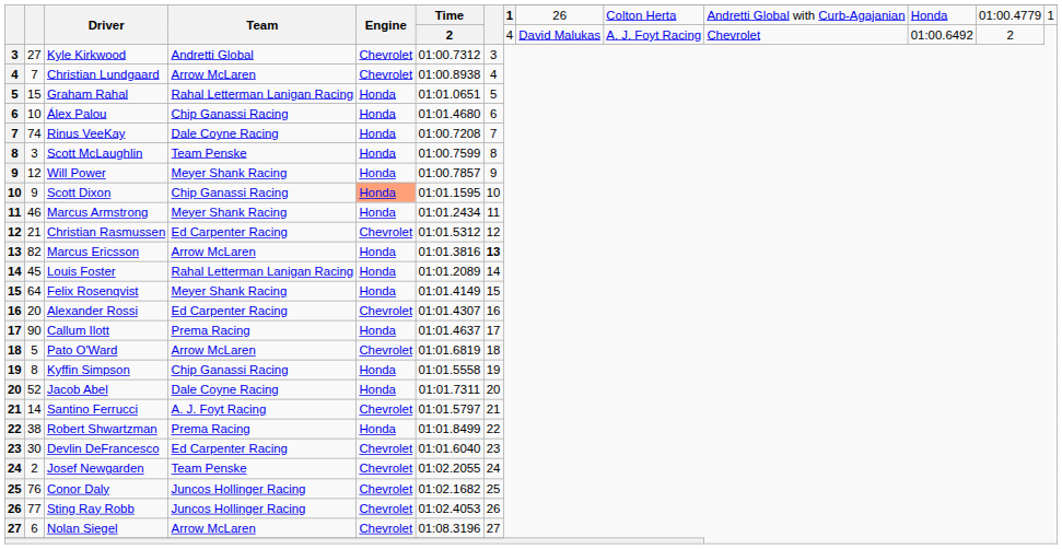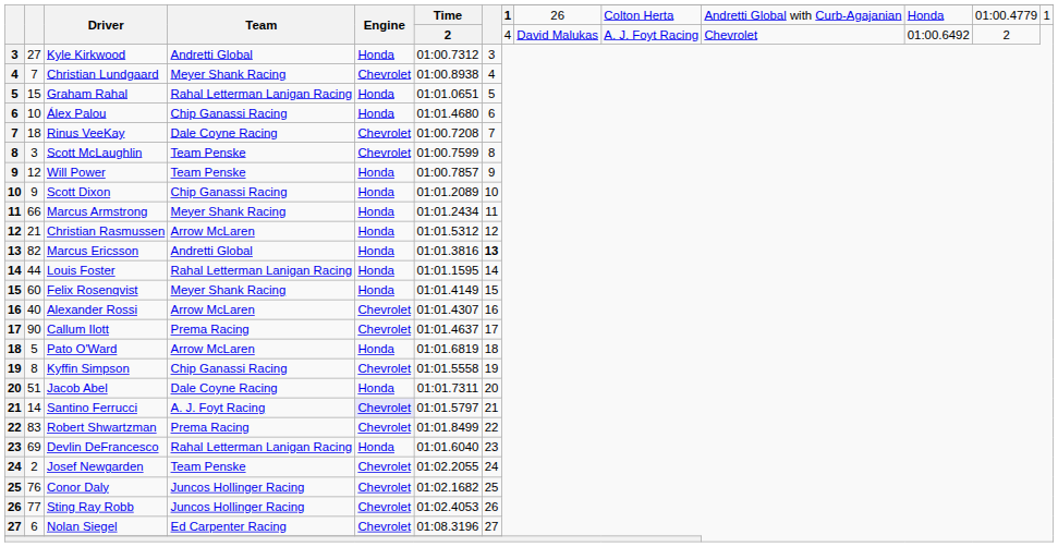Kyle Kirkwood | Engine: Chevrolet -> Honda
Christian Lundgaard | Team: Arrow McLaren -> Meyer Shank Racing
Rinus VeeKay | column 2: 74 -> 18
Rinus VeeKay | Engine: Honda -> Chevrolet
Scott McLaughlin | Engine: Honda -> Chevrolet
Will Power | Team: Meyer Shank Racing -> Team Penske
Scott Dixon | Engine: lightsalmon background -> no background
Scott Dixon | Time: 01:01.1595 -> 01:01.2089
Marcus Armstrong | column 2: 46 -> 66
Christian Rasmussen | Team: Ed Carpenter Racing -> Arrow McLaren
Christian Rasmussen | Engine: Chevrolet -> Honda
Marcus Ericsson | Team: Arrow McLaren -> Andretti Global
Louis Foster | column 2: 45 -> 44
Louis Foster | Time: 01:01.2089 -> 01:01.1595
Felix Rosenqvist | column 2: 64 -> 60
Alexander Rossi | column 2: 20 -> 40
Alexander Rossi | Team: Ed Carpenter Racing -> Arrow McLaren
Callum Ilott | Engine: Honda -> Chevrolet
Pato O'Ward | Engine: Chevrolet -> Honda
Kyffin Simpson | Engine: Honda -> Chevrolet
Jacob Abel | column 2: 52 -> 51
Santino Ferrucci | Engine: no background -> lavender background
Robert Shwartzman | column 2: 38 -> 83
Robert Shwartzman | Engine: Honda -> Chevrolet
Devlin DeFrancesco | column 2: 30 -> 69
Devlin DeFrancesco | Team: Ed Carpenter Racing -> Rahal Letterman Lanigan Racing
Devlin DeFrancesco | Engine: Chevrolet -> Honda
Nolan Siegel | Team: Arrow McLaren -> Ed Carpenter Racing
